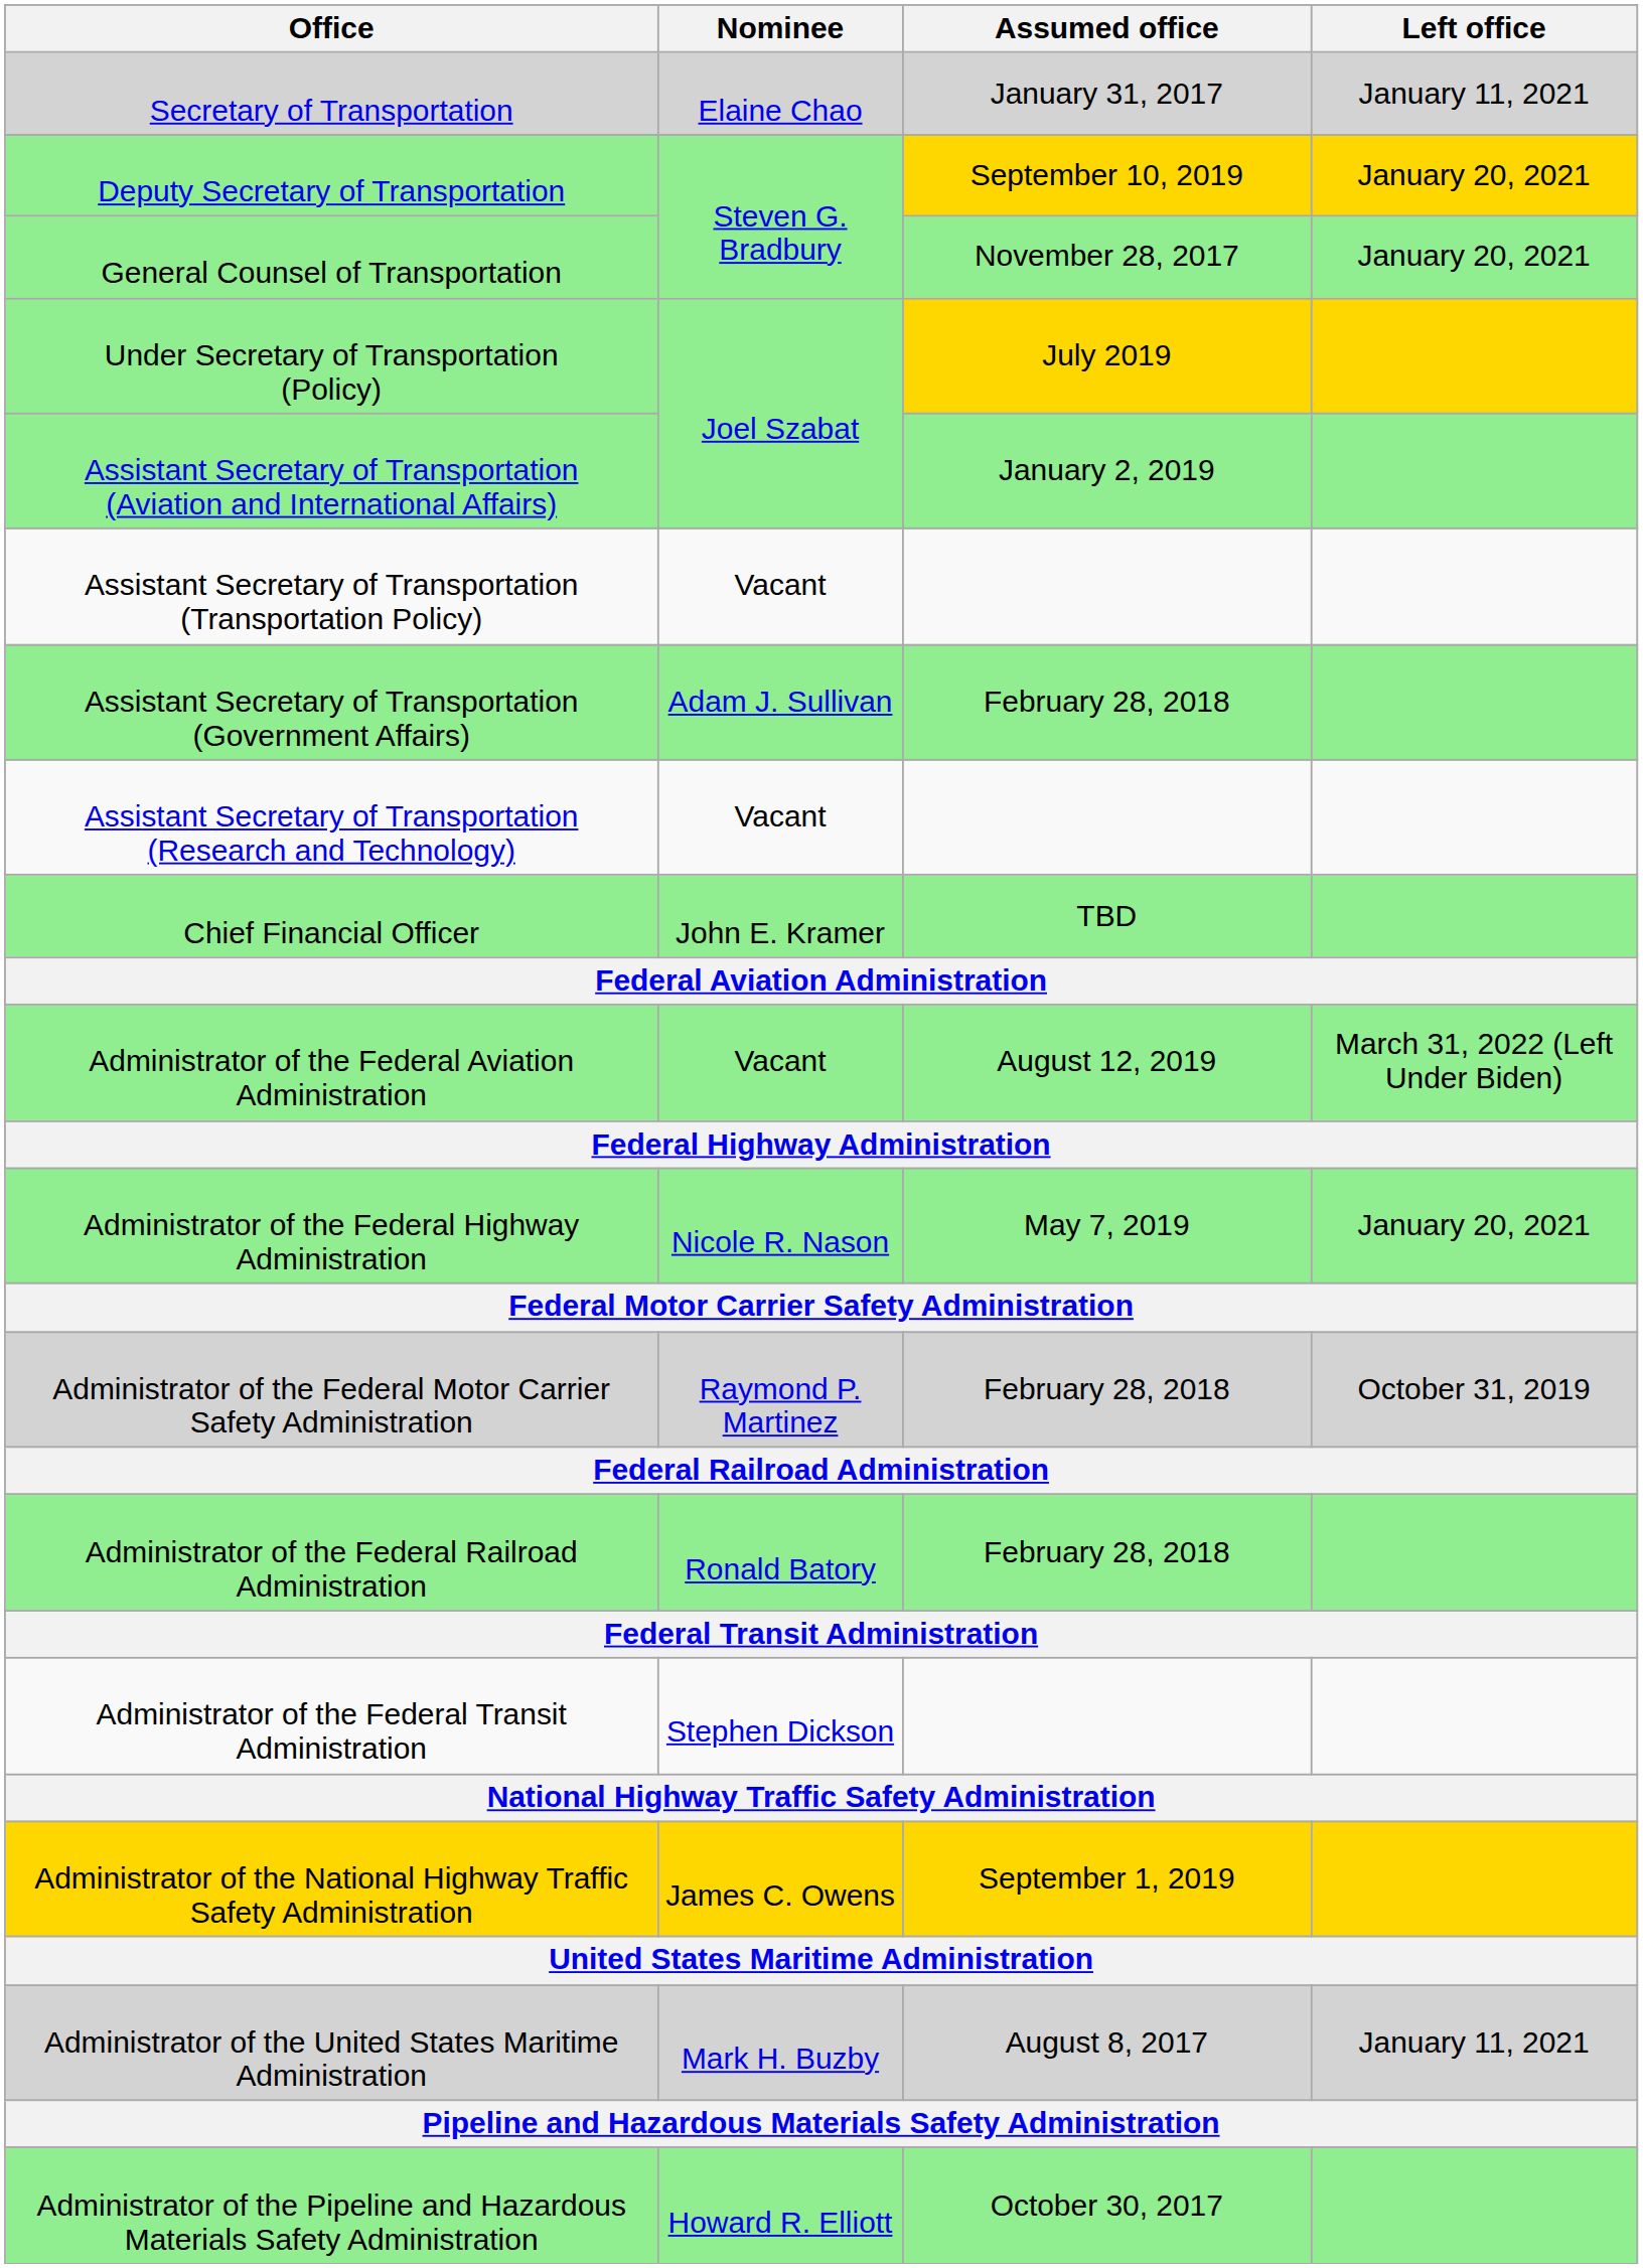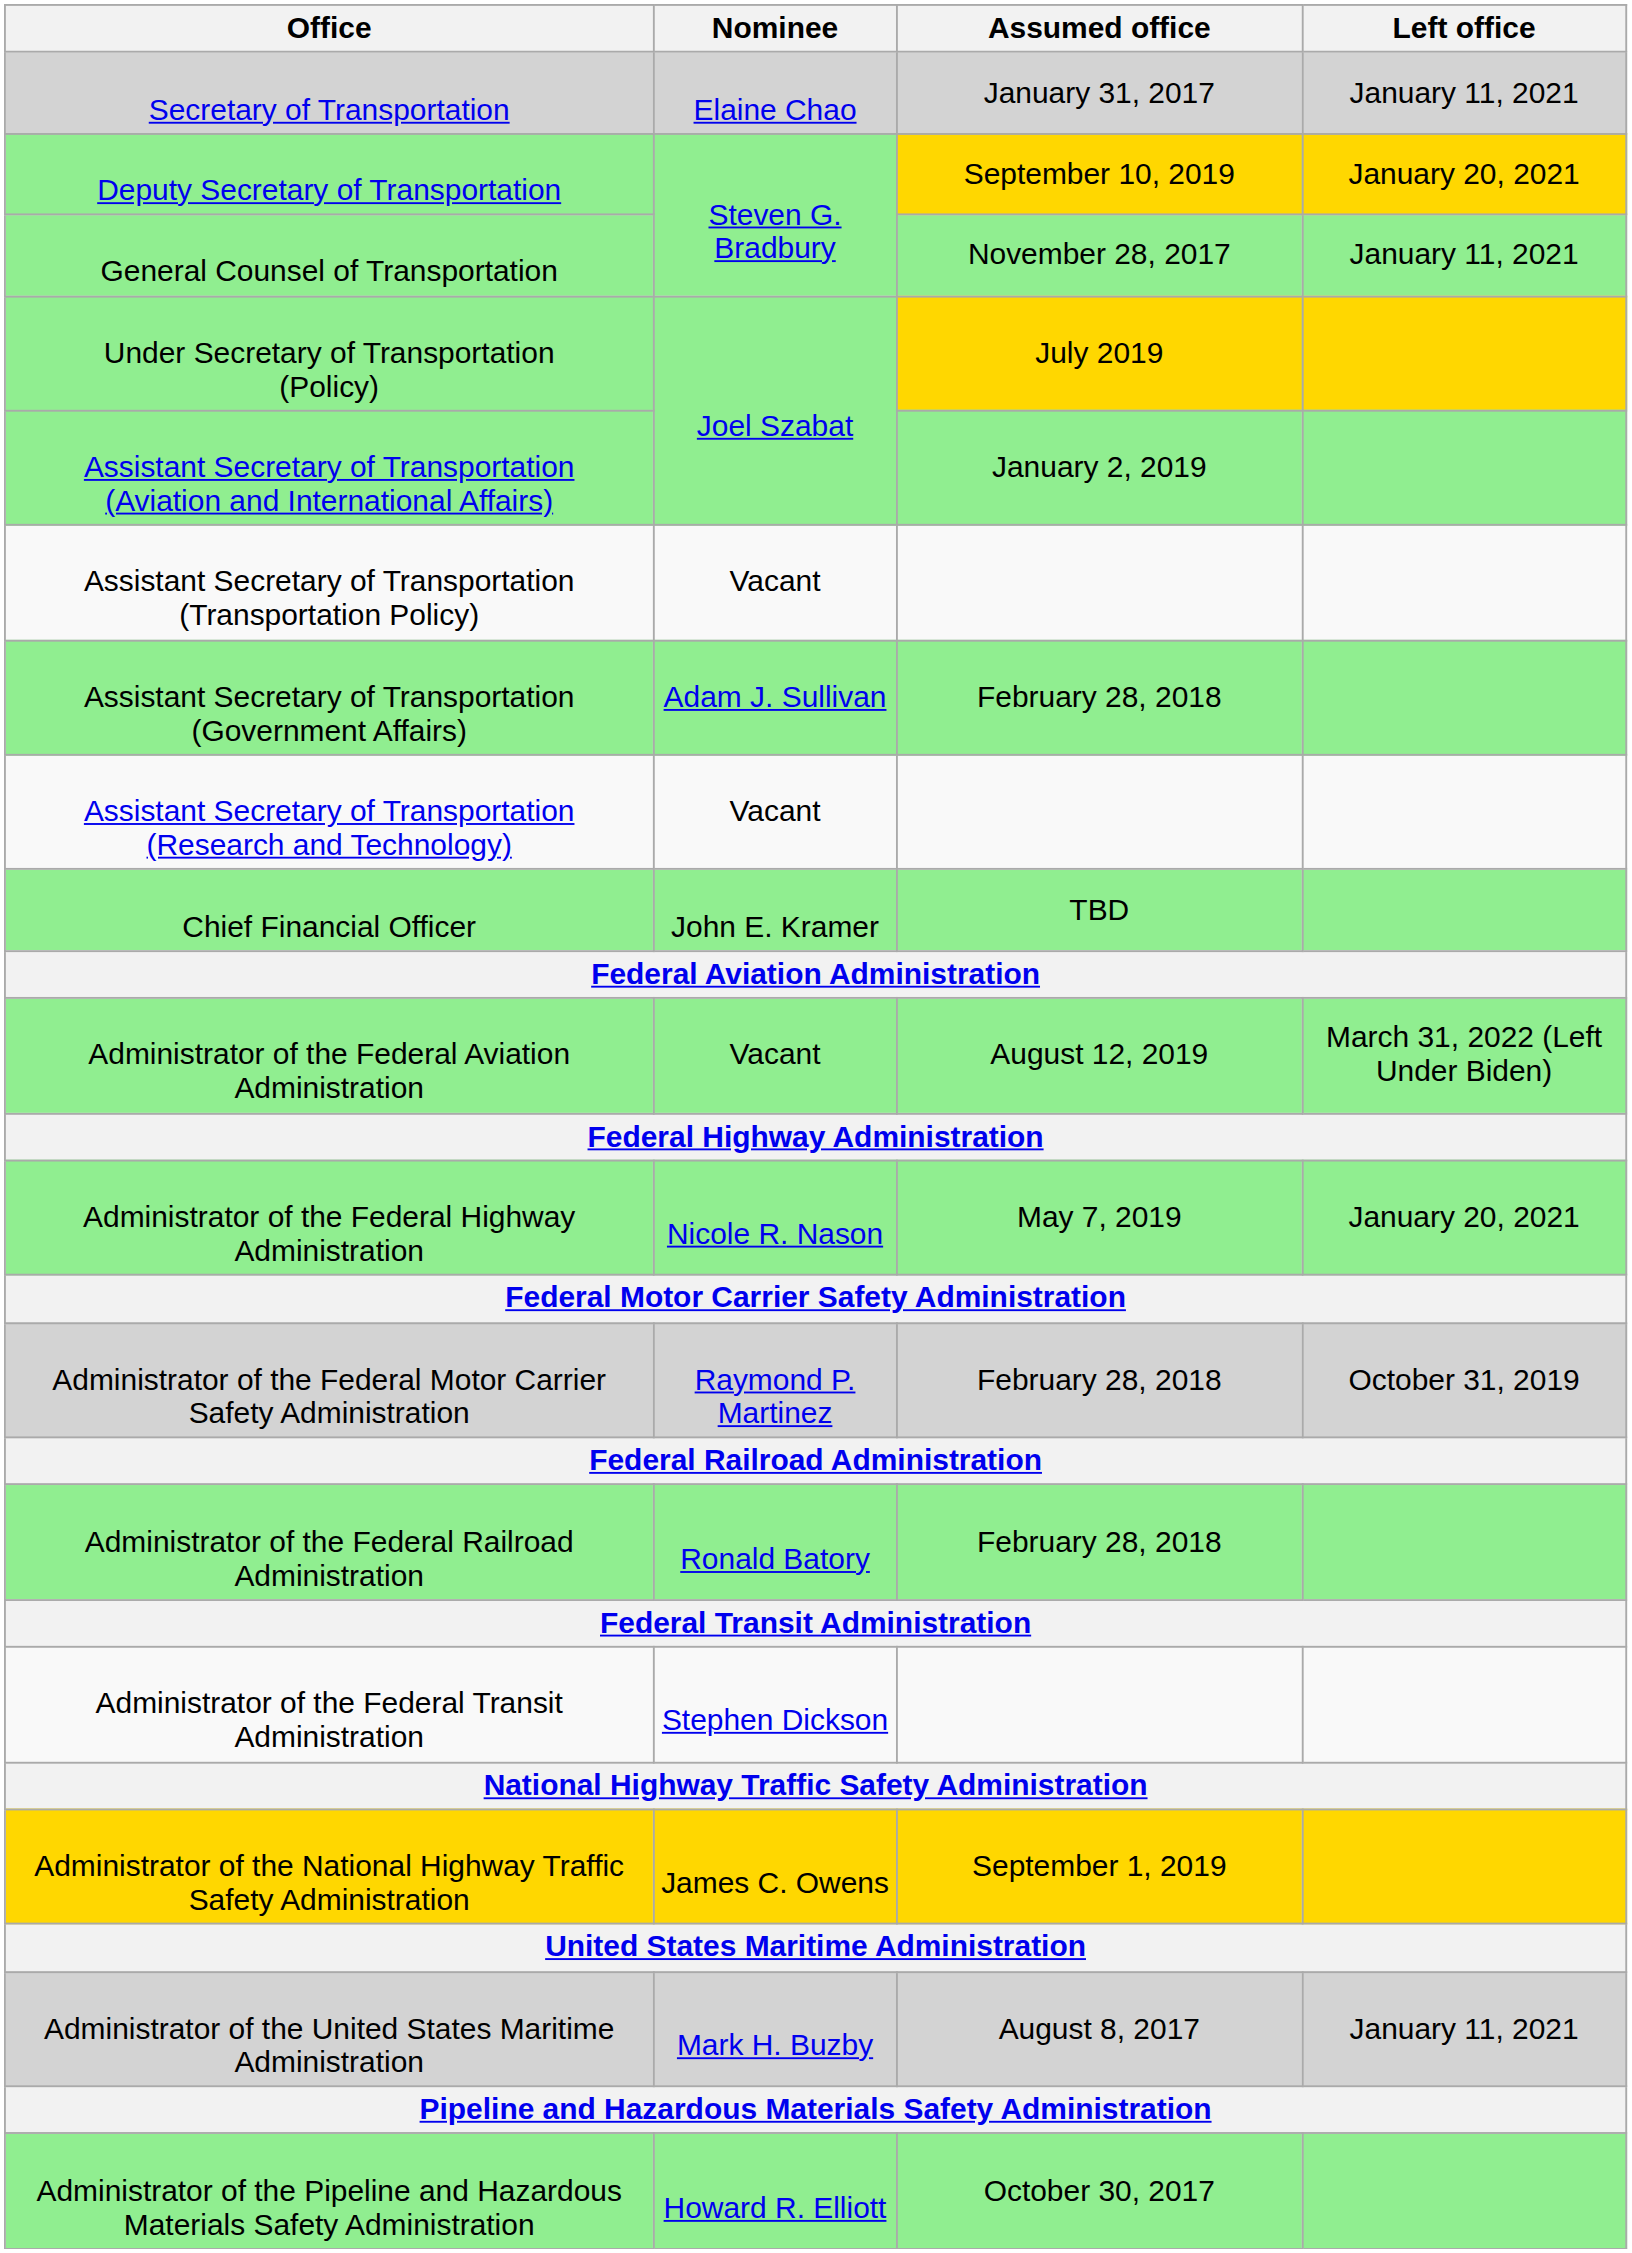General Counsel of Transportation | Left office: January 20, 2021 -> January 11, 2021
